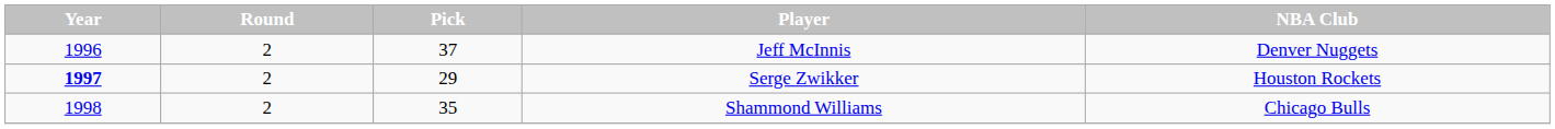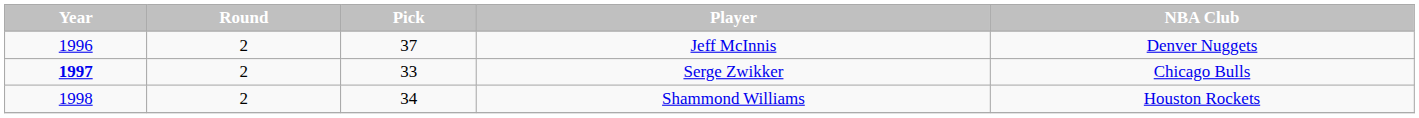Serge Zwikker | Pick: 29 -> 33
Serge Zwikker | NBA Club: Houston Rockets -> Chicago Bulls
Shammond Williams | Pick: 35 -> 34
Shammond Williams | NBA Club: Chicago Bulls -> Houston Rockets
